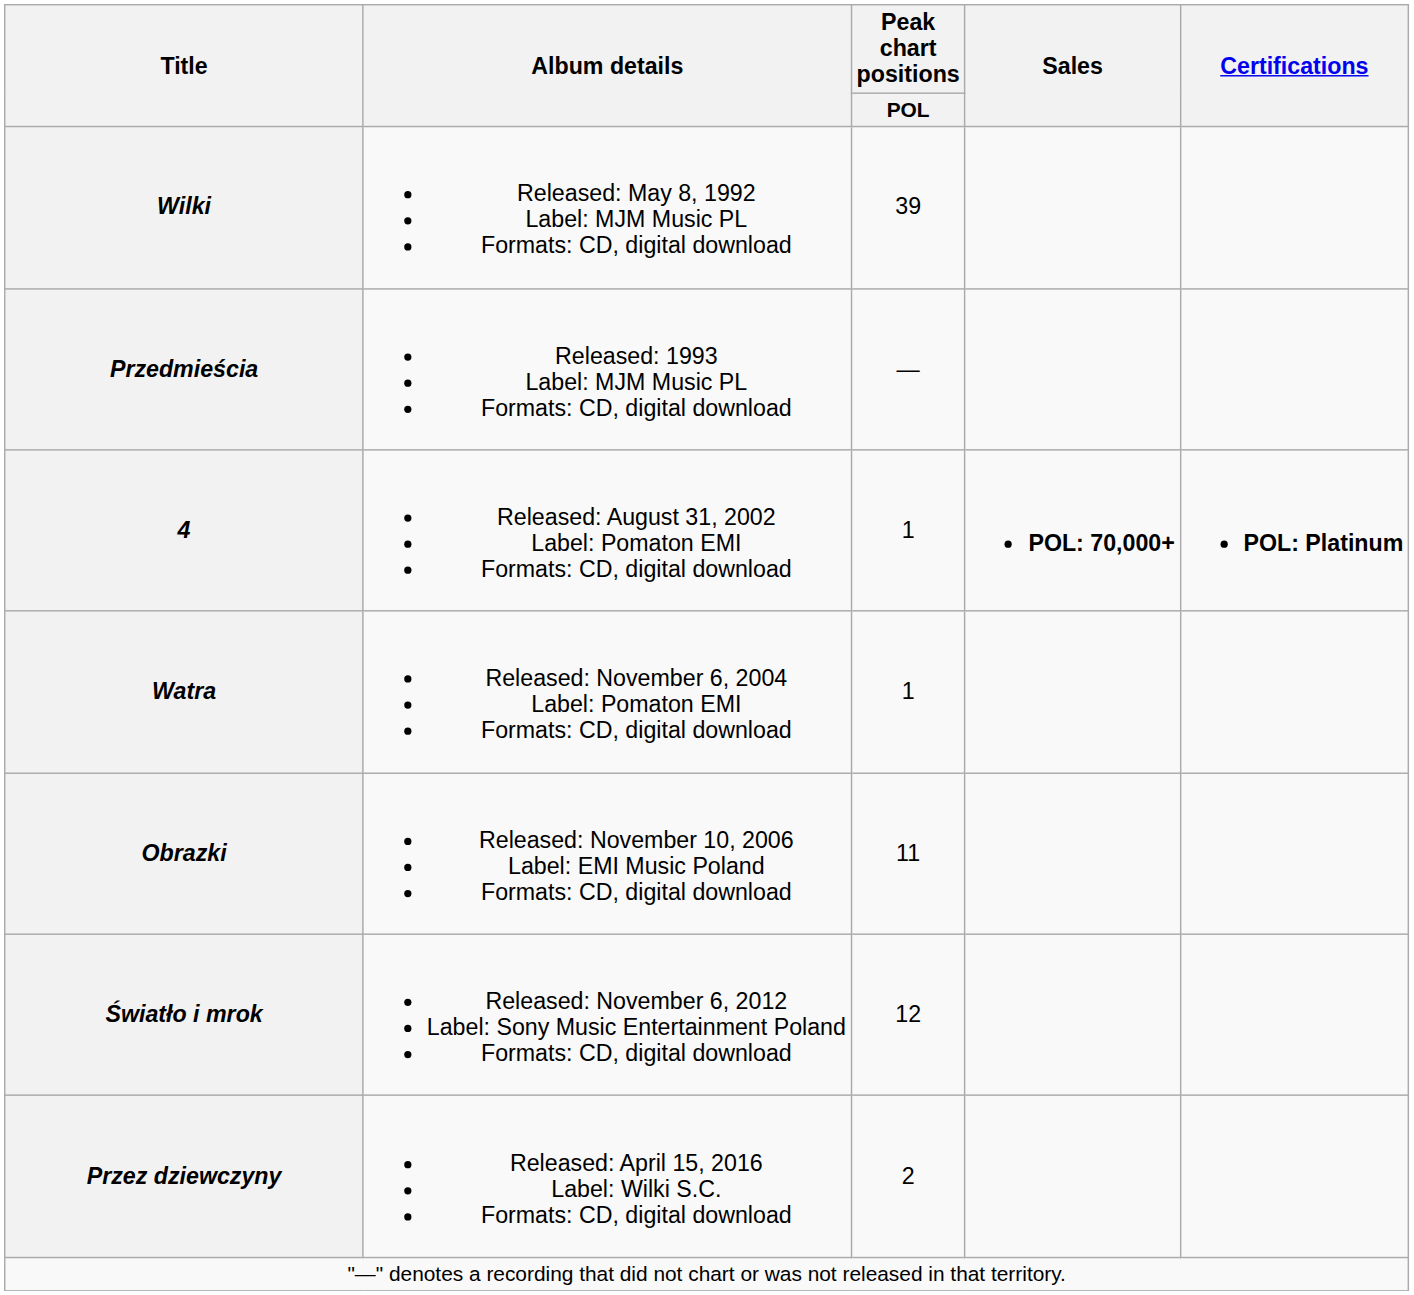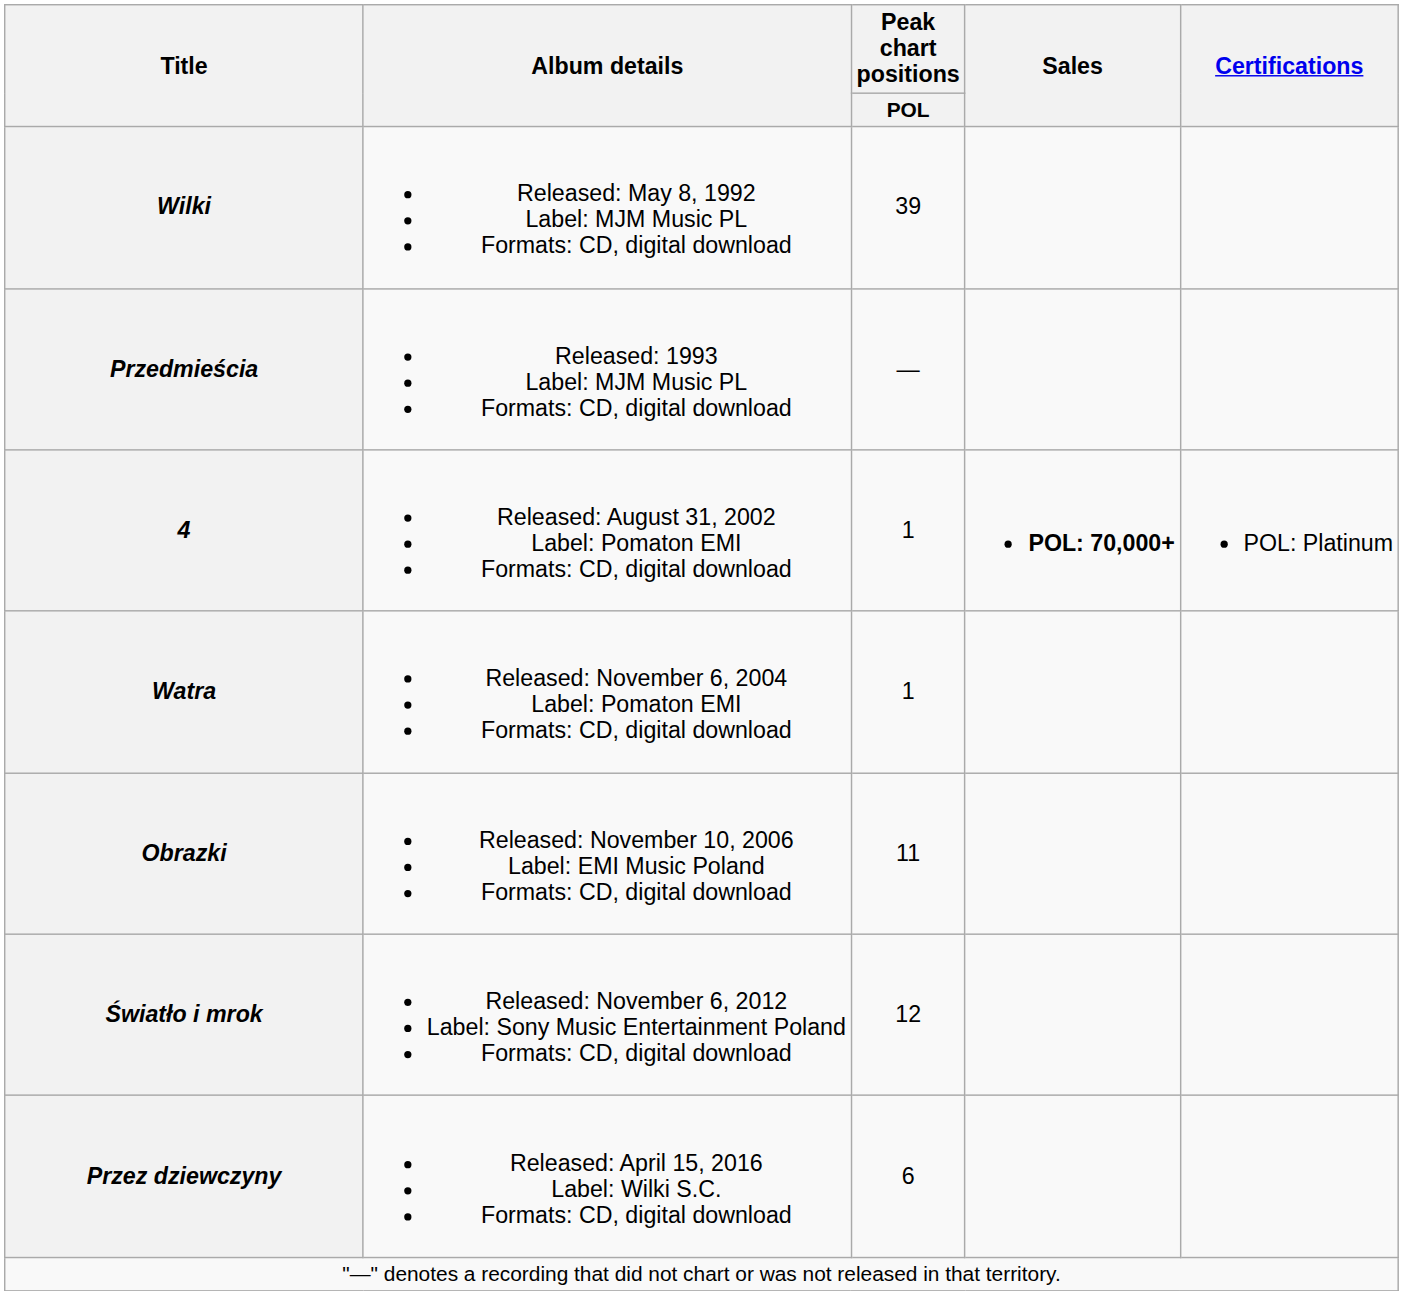4 | Certifications: bold -> normal
Przez dziewczyny | Peak chart positions / POL: 2 -> 6
